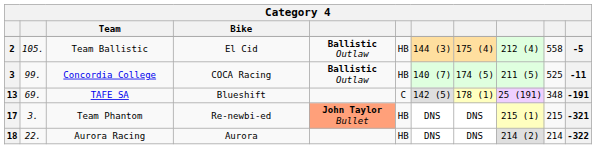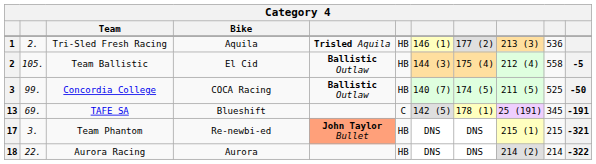+ row: 1 | 2. | Tri-Sled Fresh Racing | Aquila | Trisled Aquila | HB | 146 (1) | 177 (2) | 213 (3) | 536
3 | column 11: -11 -> -50
13 | column 10: 348 -> 345
